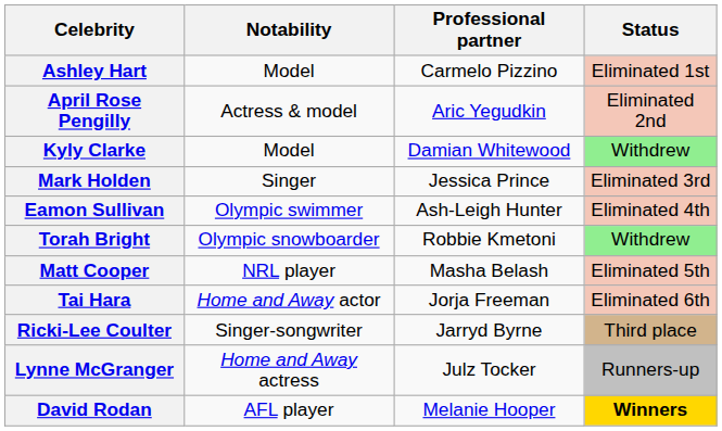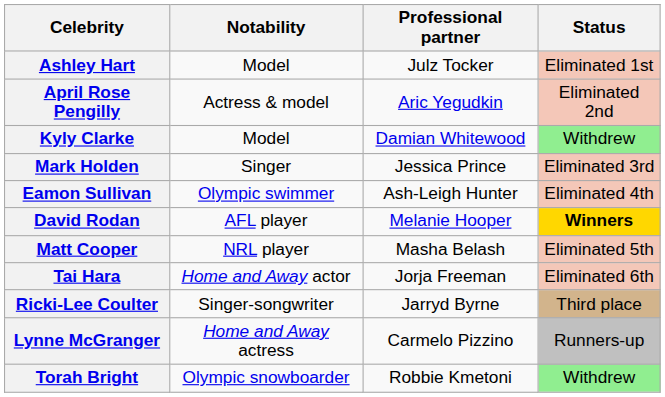Ashley Hart | Professional partner: Carmelo Pizzino -> Julz Tocker
rows swapped: Torah Bright <-> David Rodan
Lynne McGranger | Professional partner: Julz Tocker -> Carmelo Pizzino
